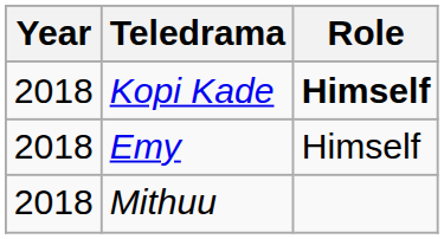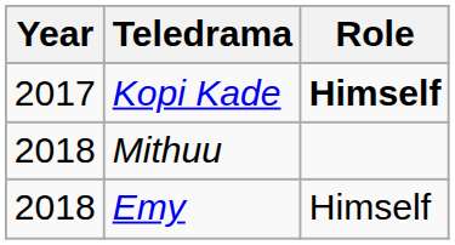Kopi Kade | Year: 2018 -> 2017
rows swapped: Mithuu <-> Emy
